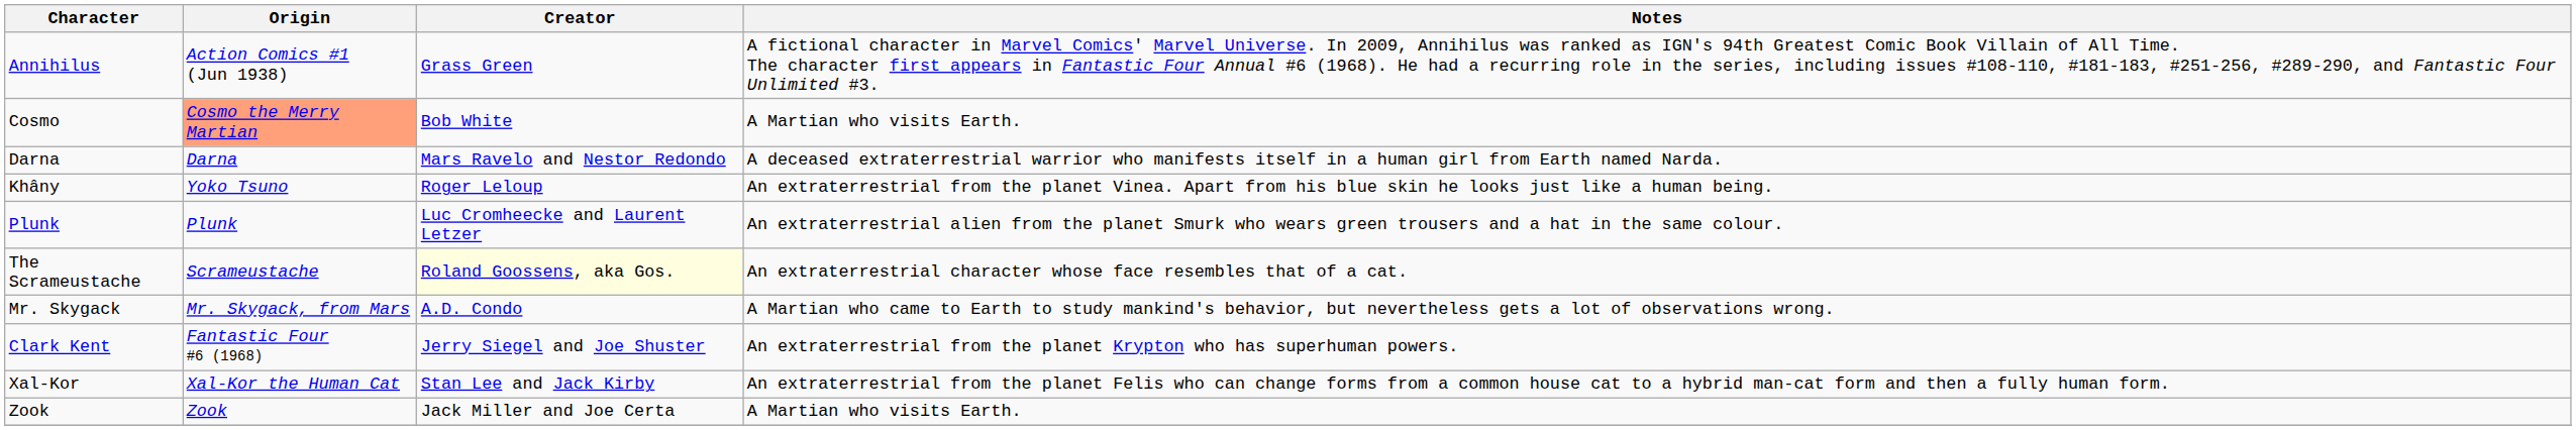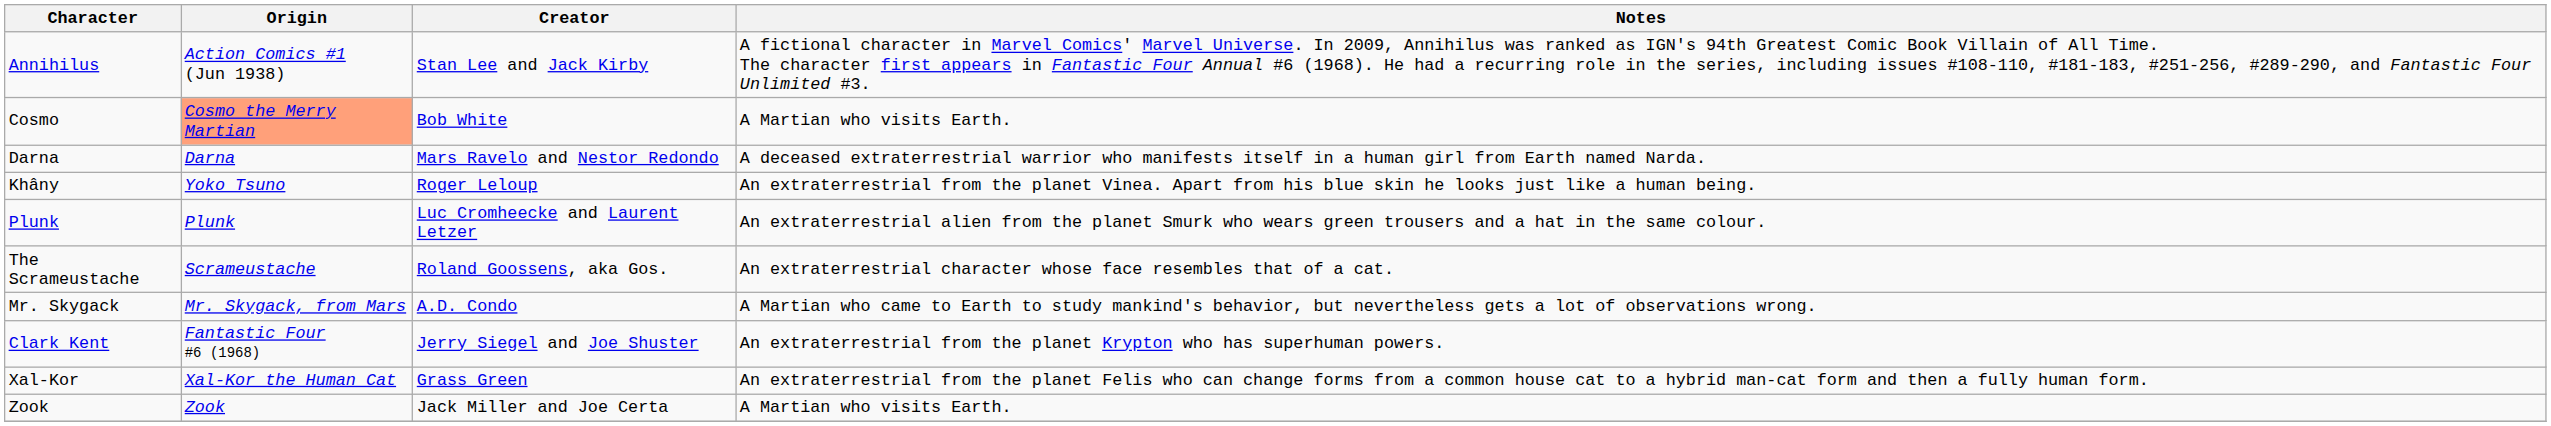Annihilus | Creator: Grass Green -> Stan Lee and Jack Kirby
The Scrameustache | Creator: lightyellow background -> no background
Xal-Kor | Creator: Stan Lee and Jack Kirby -> Grass Green
